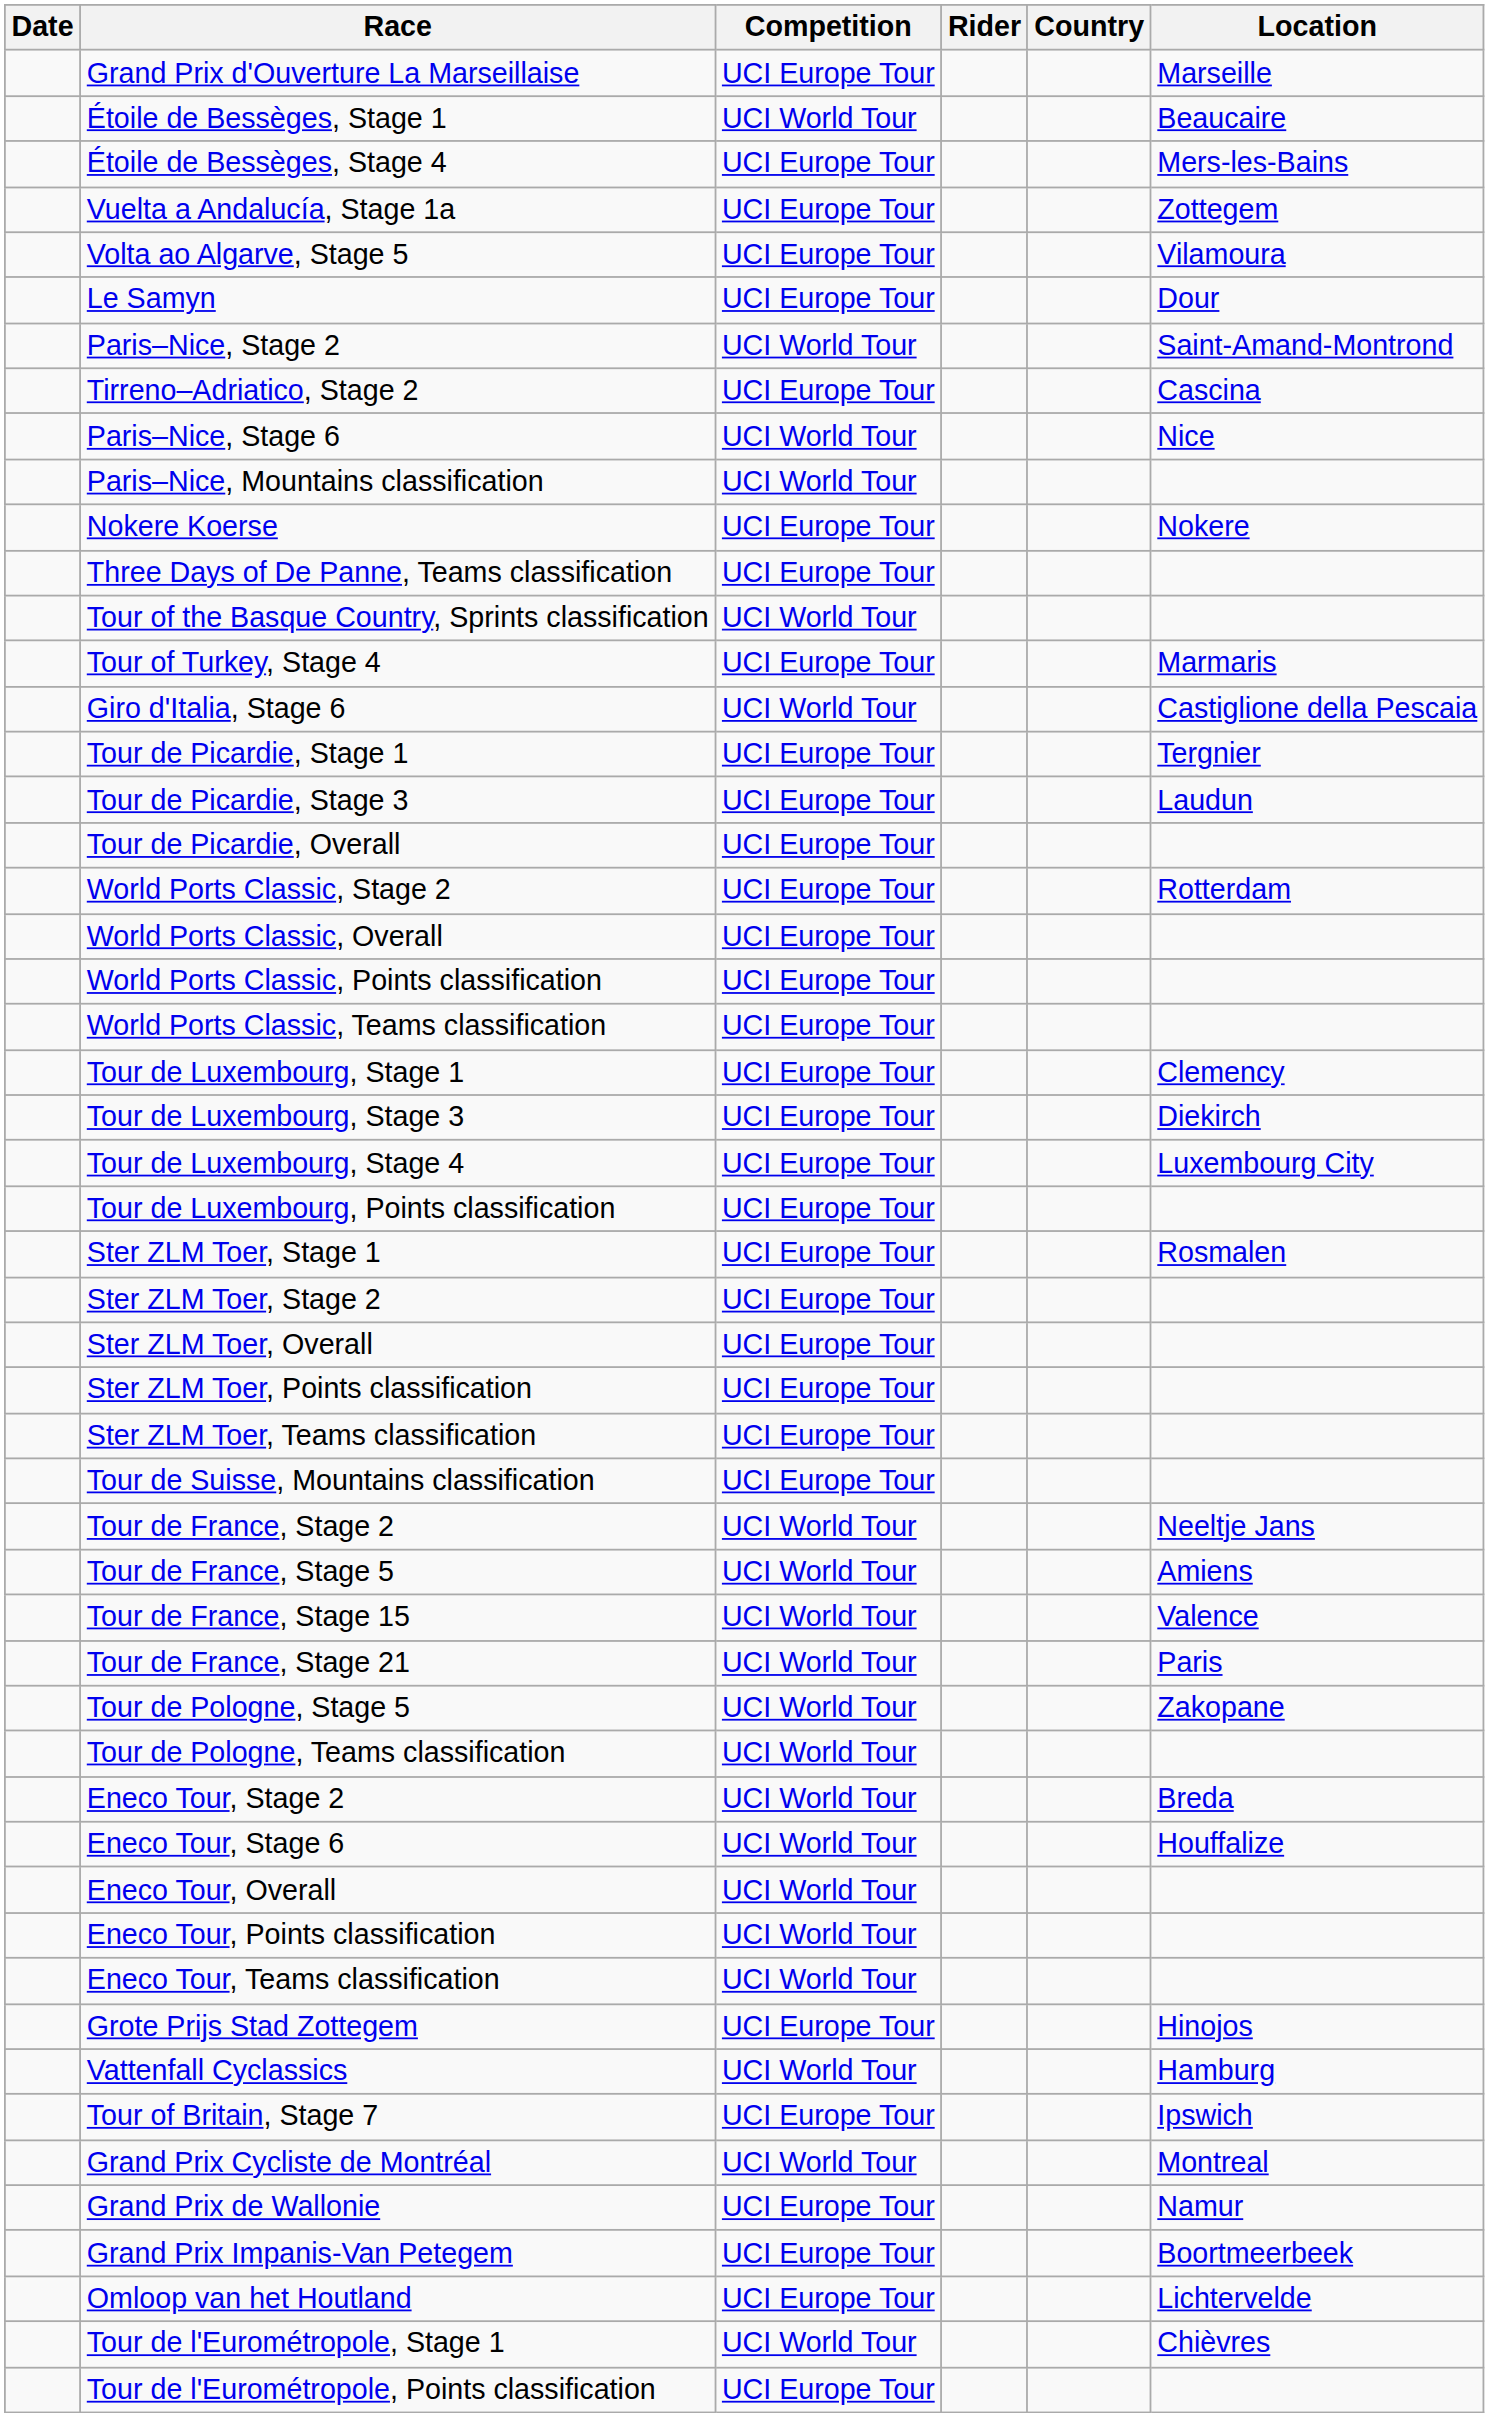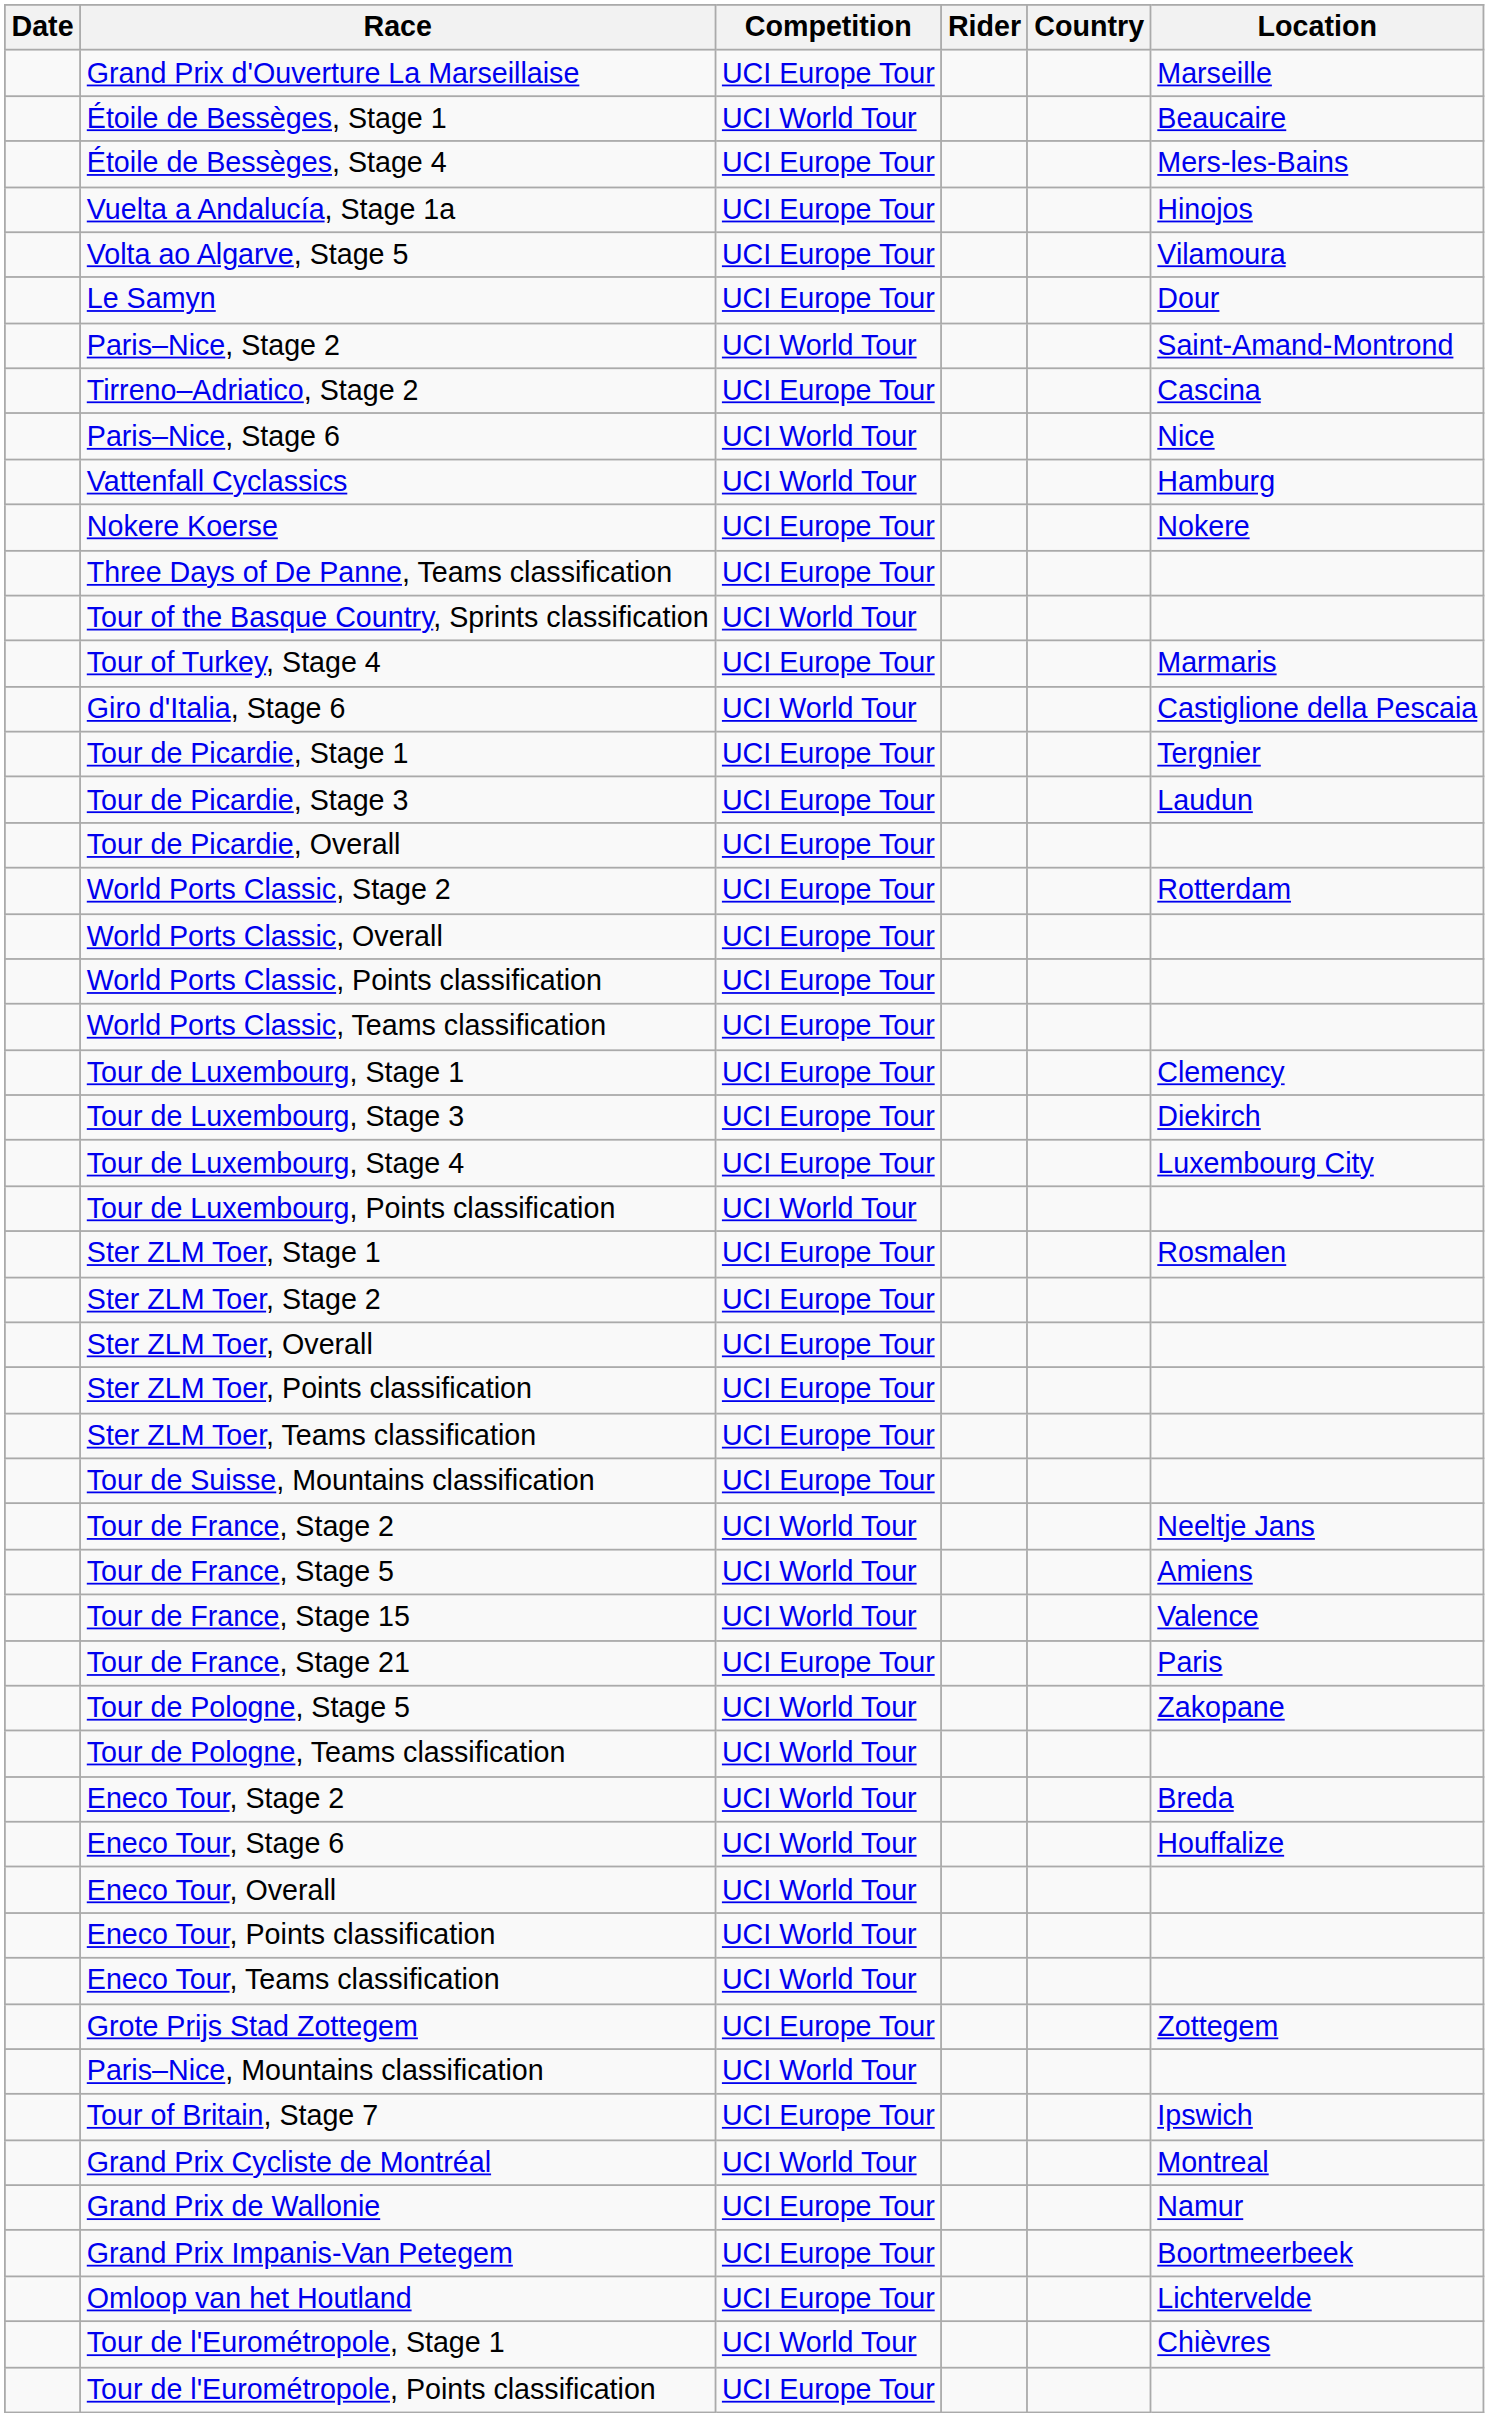Vuelta a Andalucía, Stage 1a | Location: Zottegem -> Hinojos
rows swapped: Paris–Nice, Mountains classification <-> Vattenfall Cyclassics
Tour de Luxembourg, Points classification | Competition: UCI Europe Tour -> UCI World Tour
Tour de France, Stage 21 | Competition: UCI World Tour -> UCI Europe Tour
Grote Prijs Stad Zottegem | Location: Hinojos -> Zottegem
